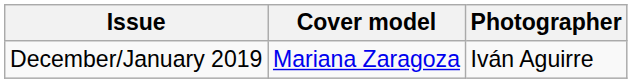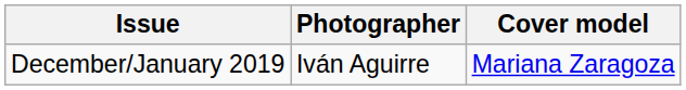columns swapped: Cover model <-> Photographer
